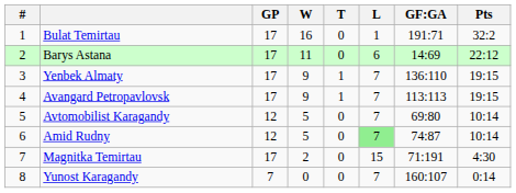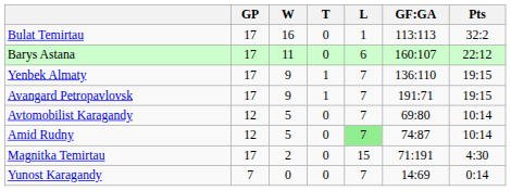- column: # | 1 | 2 | 3 | 4 | 5 | 6 | 7 | 8
Bulat Temirtau | GF:GA: 191:71 -> 113:113
Barys Astana | GF:GA: 14:69 -> 160:107
Avangard Petropavlovsk | GF:GA: 113:113 -> 191:71
Yunost Karagandy | GF:GA: 160:107 -> 14:69
